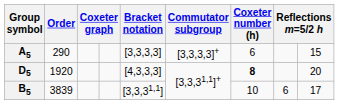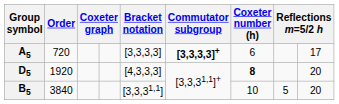A5 | Order: 290 -> 720
A5 | Commutator subgroup: normal -> bold
A5 | column 9: 15 -> 17
B5 | Order: 3839 -> 3840
B5 | column 8: 6 -> 5
B5 | column 9: 17 -> 20
